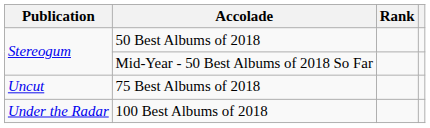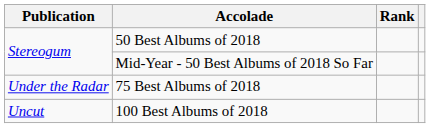75 Best Albums of 2018 | Publication: Uncut -> Under the Radar
100 Best Albums of 2018 | Publication: Under the Radar -> Uncut
